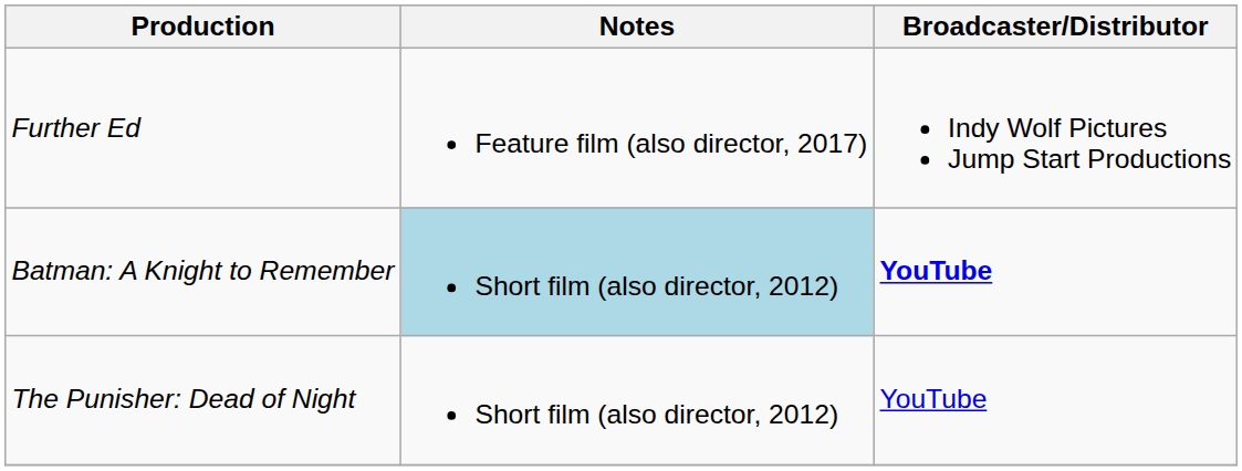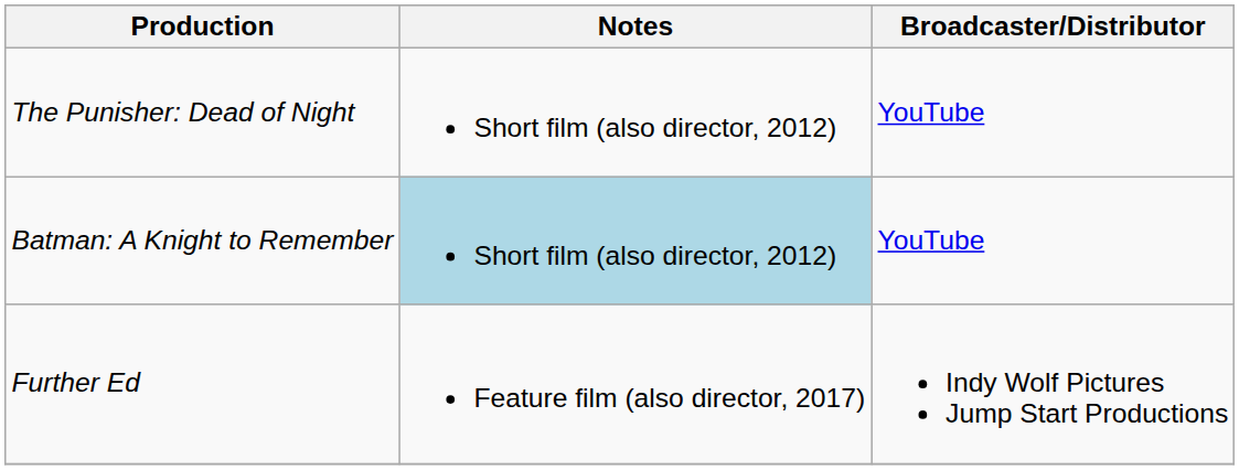rows swapped: The Punisher: Dead of Night <-> Further Ed
Batman: A Knight to Remember | Broadcaster/Distributor: bold -> normal
